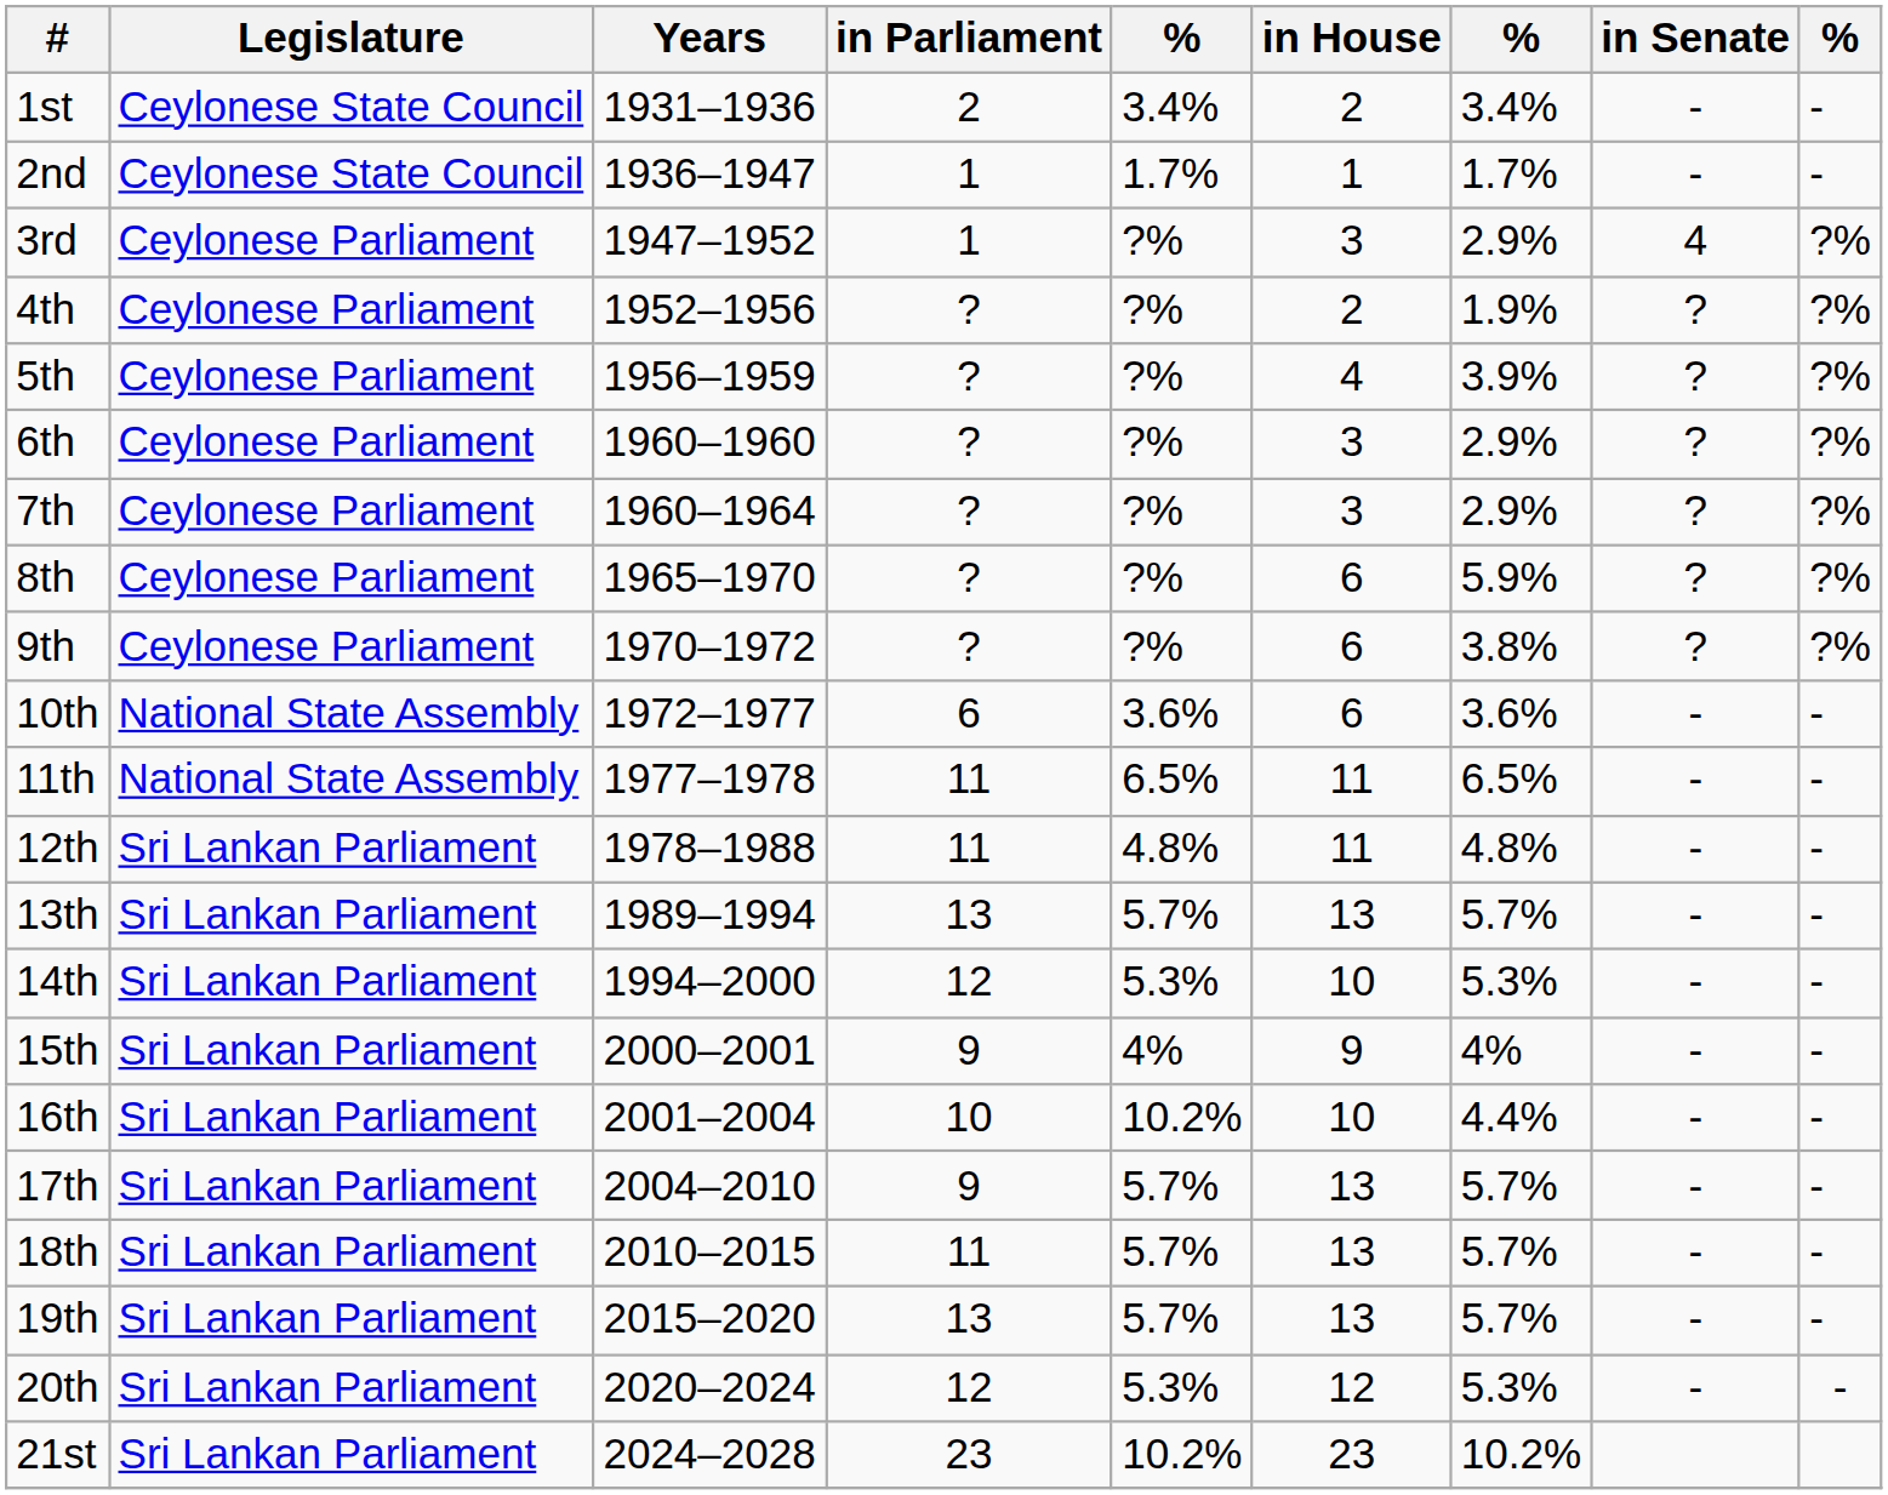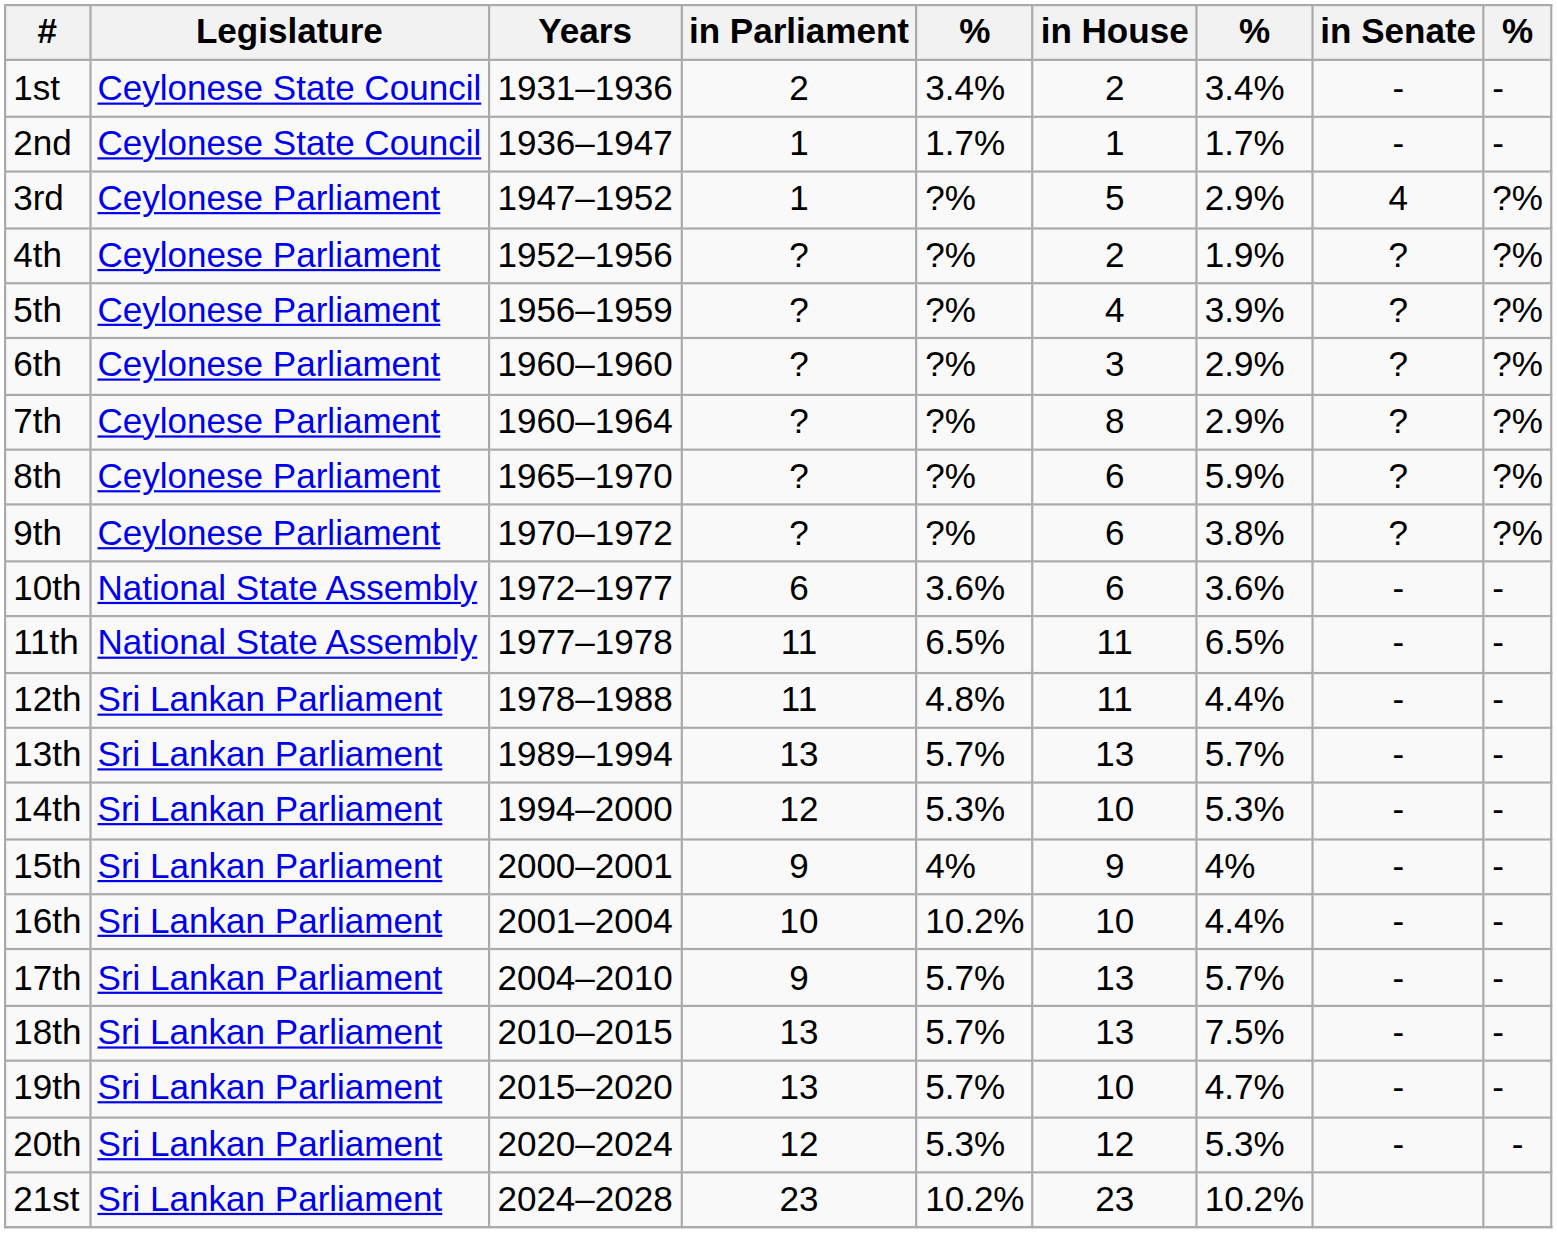3rd | in House: 3 -> 5
7th | in House: 3 -> 8
12th | column 7: 4.8% -> 4.4%
18th | in Parliament: 11 -> 13
18th | column 7: 5.7% -> 7.5%
19th | in House: 13 -> 10
19th | column 7: 5.7% -> 4.7%
